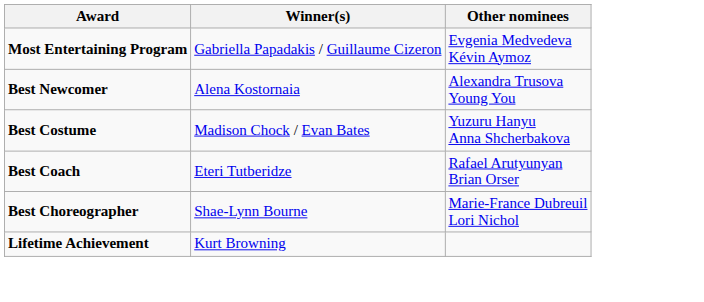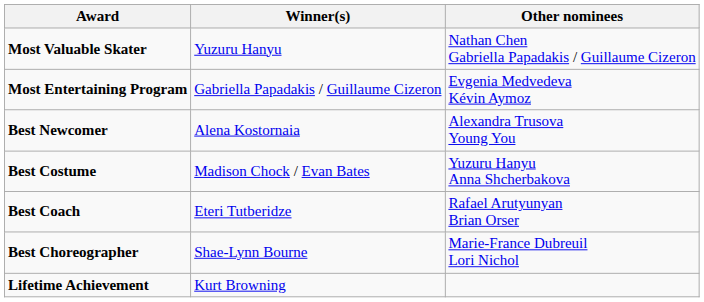+ row: Most Valuable Skater | Yuzuru Hanyu | Nathan Chen Gabriella Papadakis / Guillaume Cizeron
